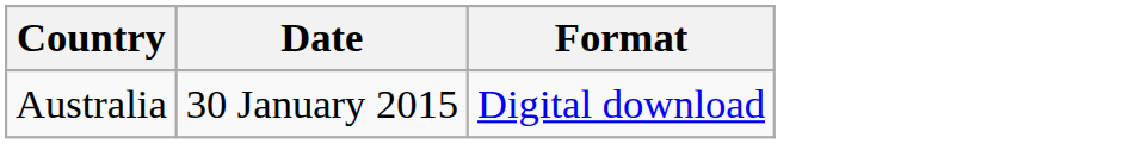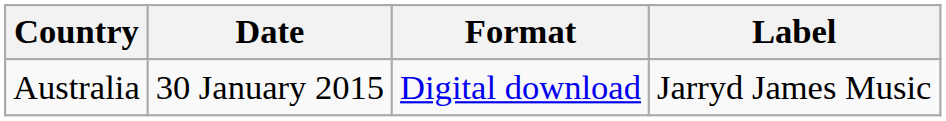+ column: Label | Jarryd James Music
